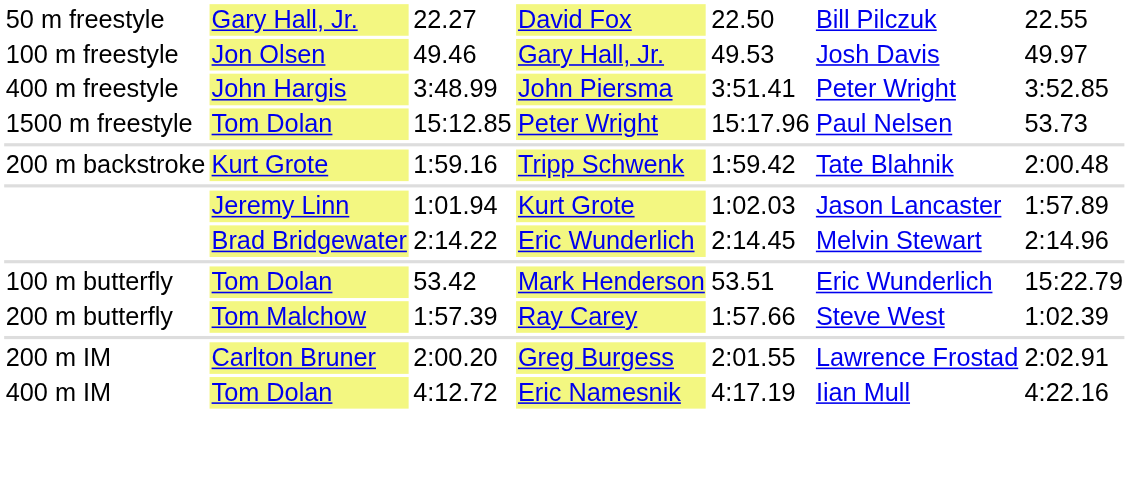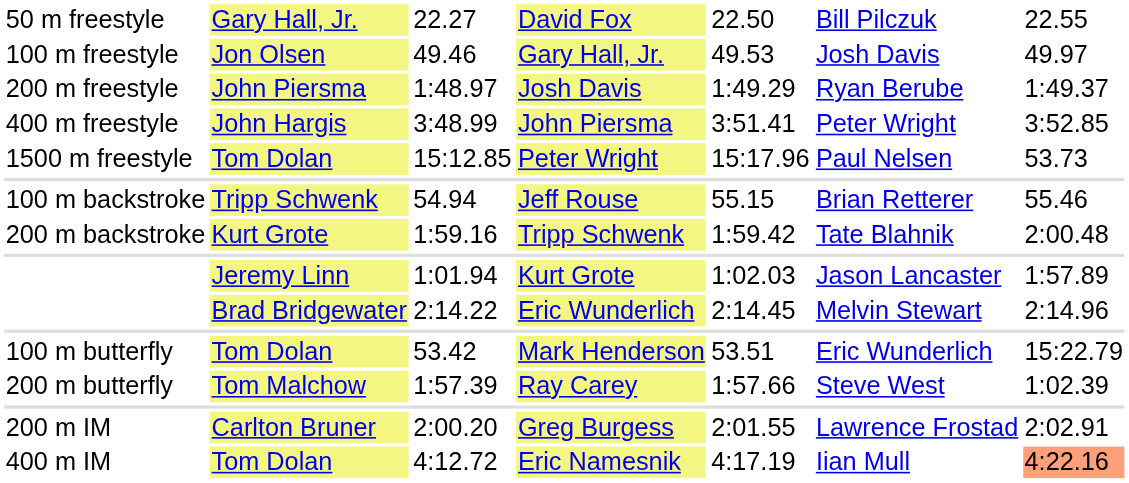+ row: 200 m freestyle | John Piersma | 1:48.97 | Josh Davis | 1:49.29 | Ryan Berube | 1:49.37
+ row: 100 m backstroke | Tripp Schwenk | 54.94 | Jeff Rouse | 55.15 | Brian Retterer | 55.46
4:12.72 | column 7: no background -> lightsalmon background
